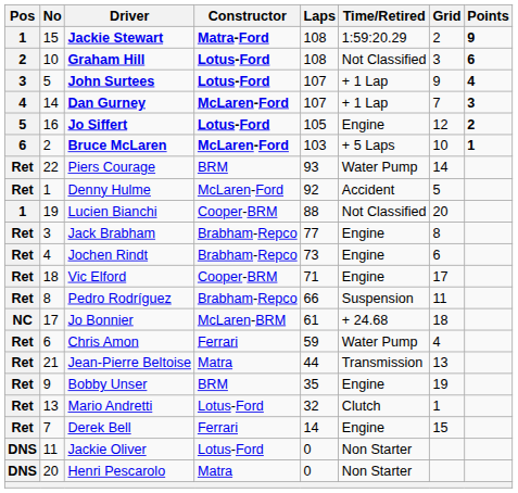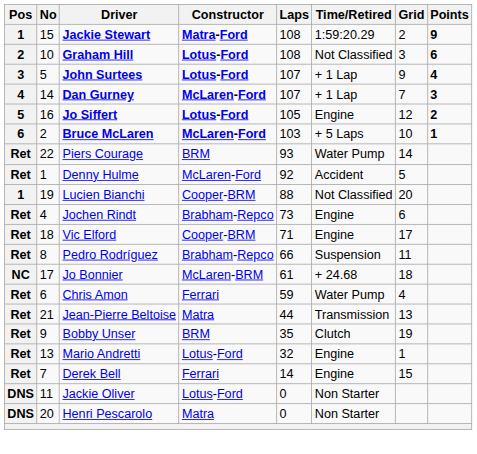- row: Ret | 3 | Jack Brabham | Brabham-Repco | 77 | Engine | 8
Bobby Unser | Time/Retired: Engine -> Clutch
Mario Andretti | Time/Retired: Clutch -> Engine
